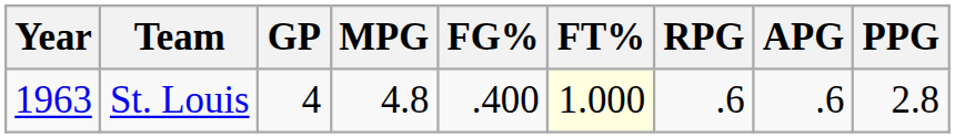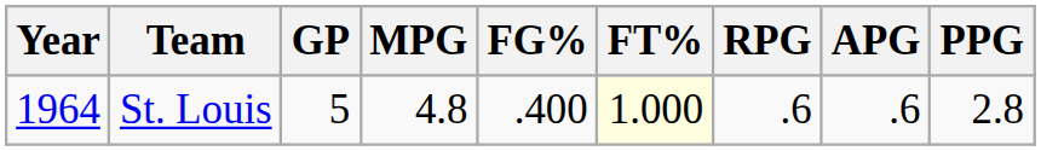St. Louis | Year: 1963 -> 1964
St. Louis | GP: 4 -> 5
